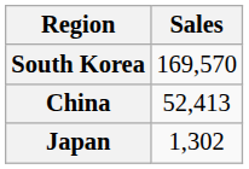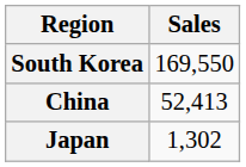South Korea | Sales: 169,570 -> 169,550
